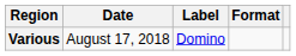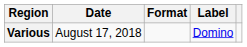columns swapped: Label <-> Format
